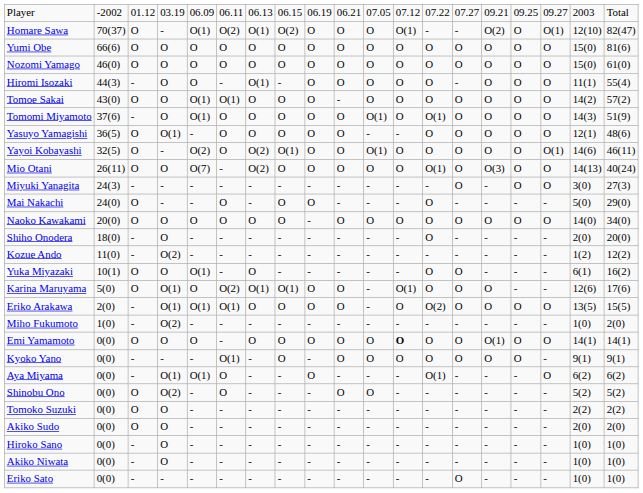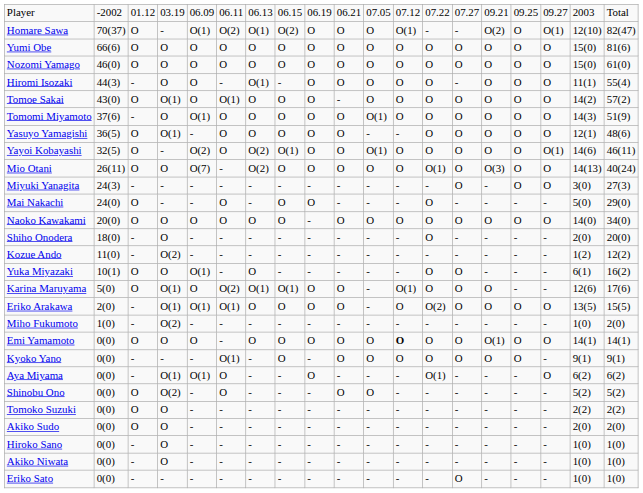Tomoe Sakai | column 4: O -> O(1)
Tomoe Sakai | column 5: O(1) -> O
Tomomi Miyamoto | column 13: O(1) -> O
